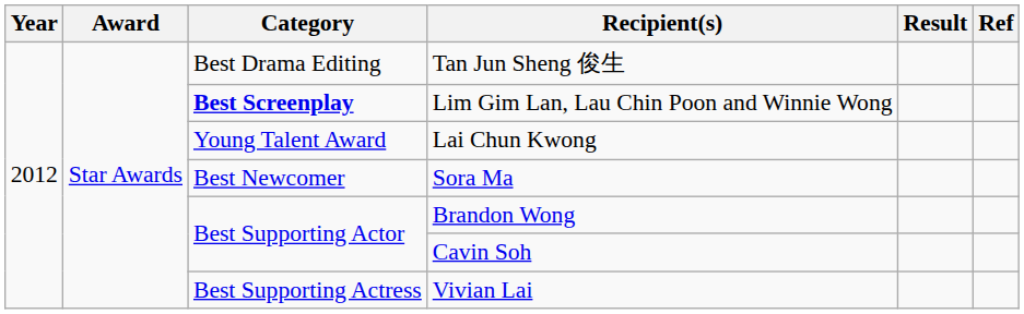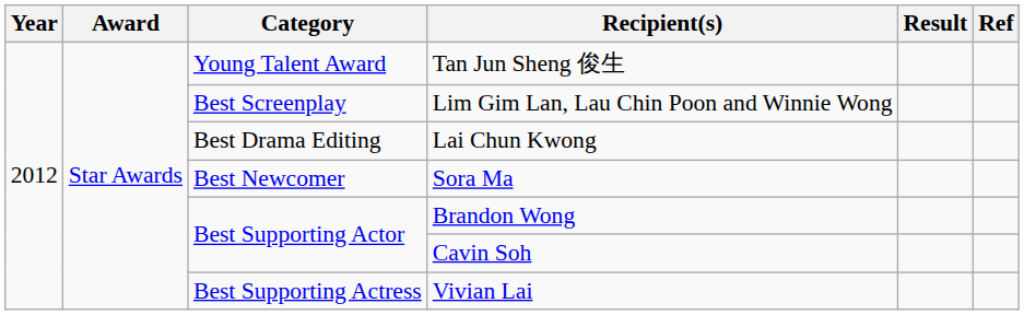Tan Jun Sheng 俊生 | Category: Best Drama Editing -> Young Talent Award
Lim Gim Lan, Lau Chin Poon and Winnie Wong | Category: bold -> normal
Lai Chun Kwong | Category: Young Talent Award -> Best Drama Editing
